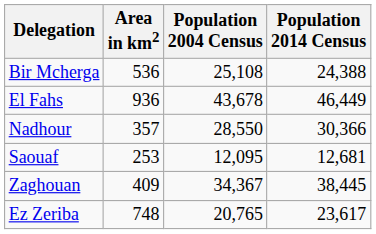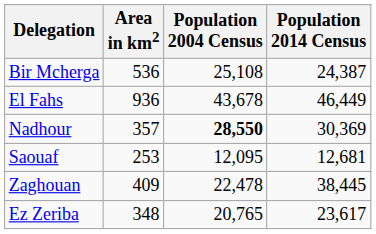Bir Mcherga | Population 2014 Census: 24,388 -> 24,387
Nadhour | Population 2004 Census: normal -> bold
Nadhour | Population 2014 Census: 30,366 -> 30,369
Zaghouan | Population 2004 Census: 34,367 -> 22,478
Ez Zeriba | Area in km2: 748 -> 348
